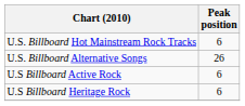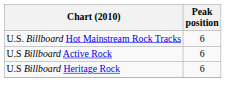- row: U.S. Billboard Alternative Songs | 26
